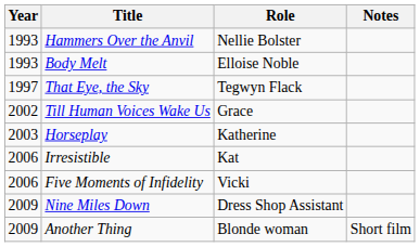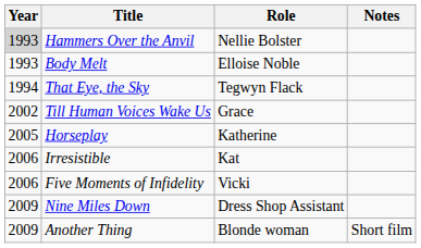Hammers Over the Anvil | Year: no background -> lightgrey background
That Eye, the Sky | Year: 1997 -> 1994
Horseplay | Year: 2003 -> 2005
